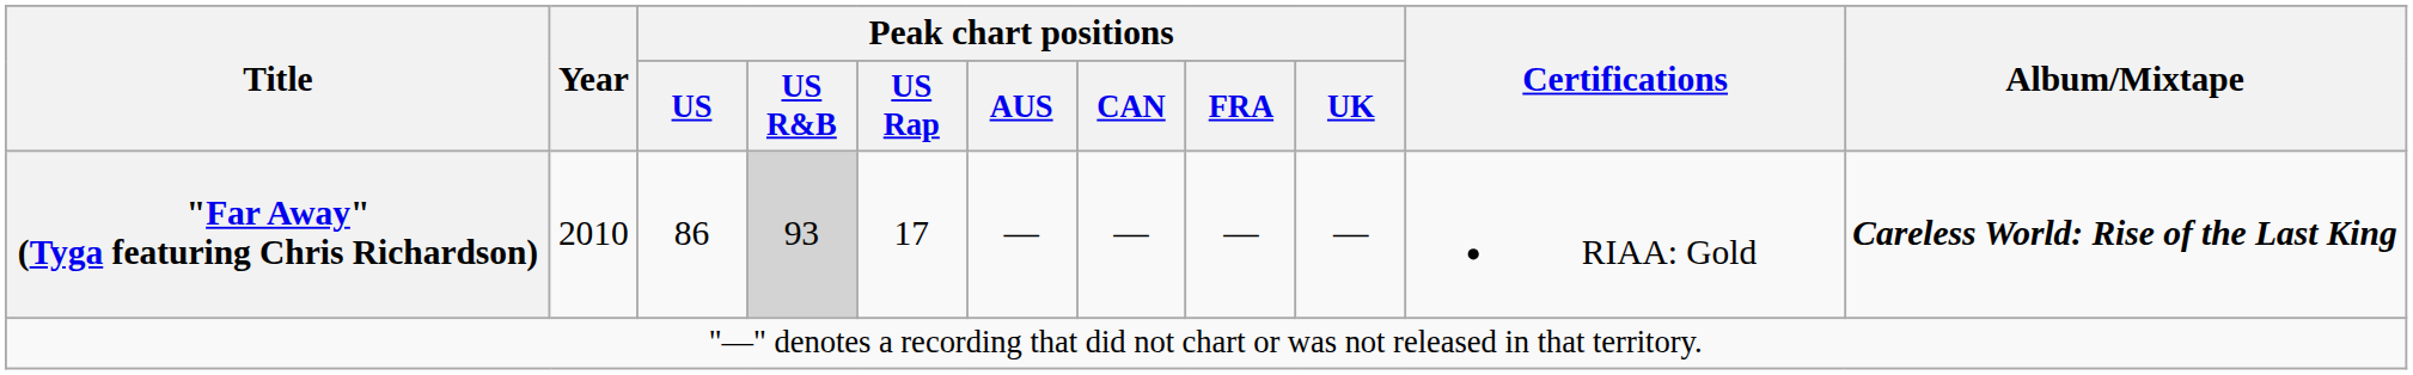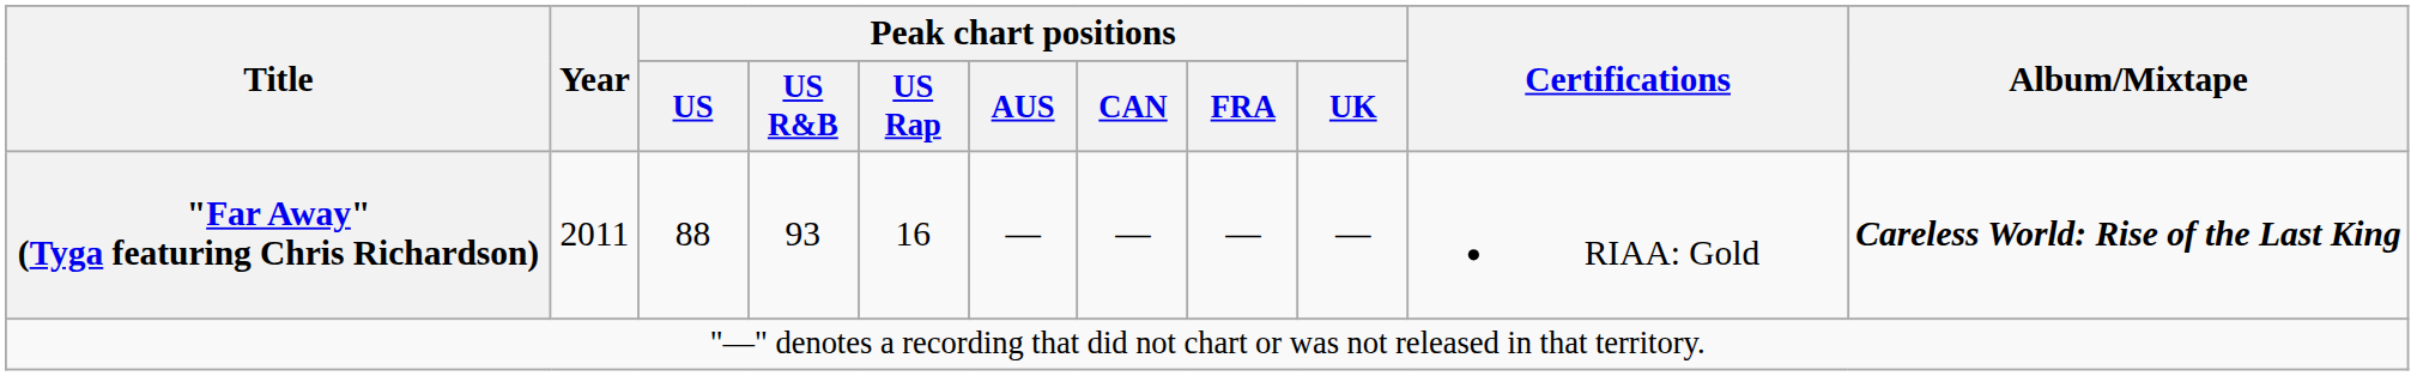"Far Away" (Tyga featuring Chris Richardson) | Year: 2010 -> 2011
"Far Away" (Tyga featuring Chris Richardson) | Peak chart positions / US: 86 -> 88
"Far Away" (Tyga featuring Chris Richardson) | Peak chart positions / US R&B: lightgrey background -> no background
"Far Away" (Tyga featuring Chris Richardson) | Peak chart positions / US Rap: 17 -> 16
